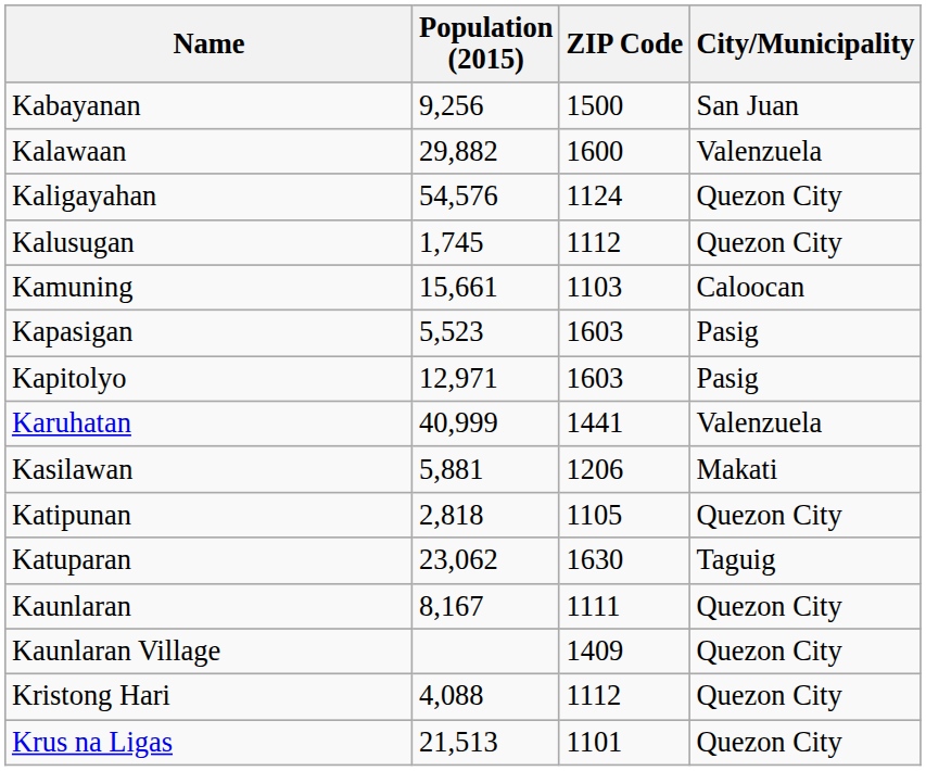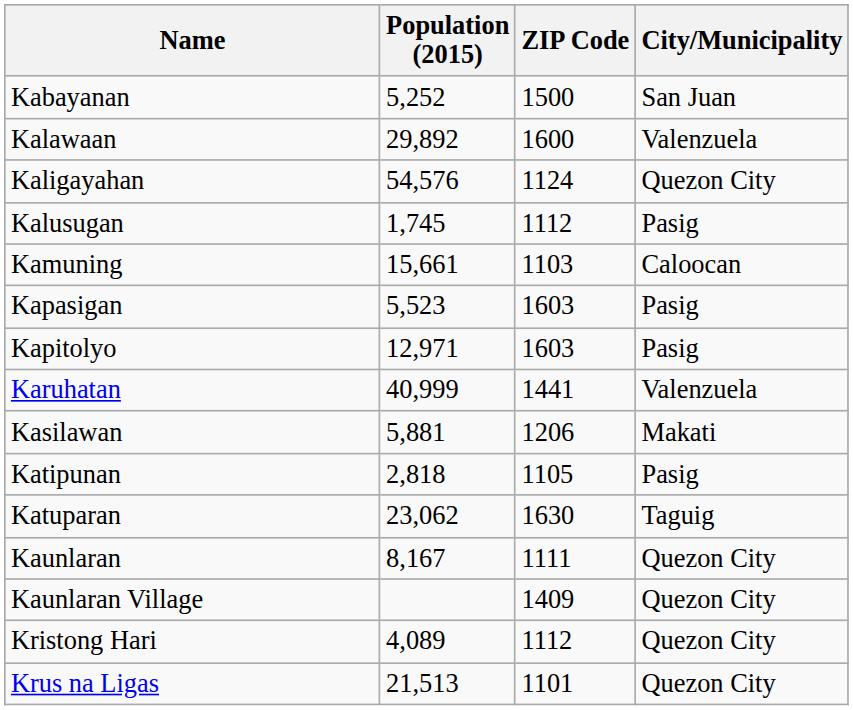Kabayanan | Population (2015): 9,256 -> 5,252
Kalawaan | Population (2015): 29,882 -> 29,892
Kalusugan | City/Municipality: Quezon City -> Pasig
Katipunan | City/Municipality: Quezon City -> Pasig
Kristong Hari | Population (2015): 4,088 -> 4,089
